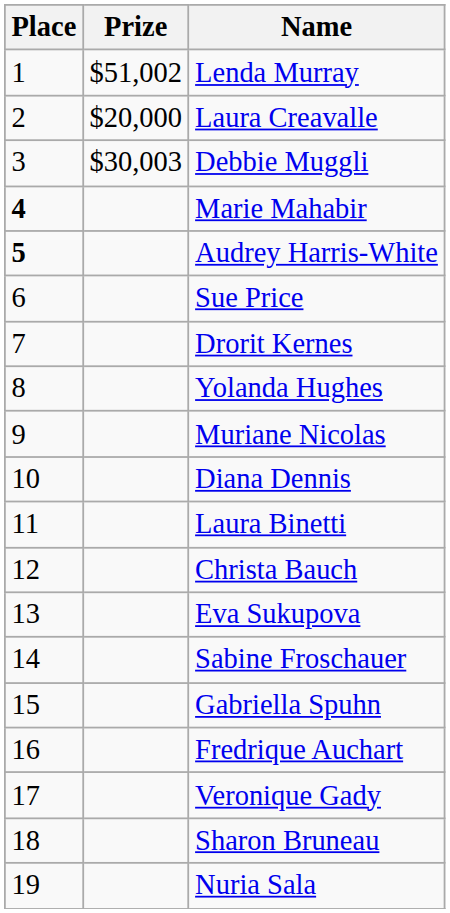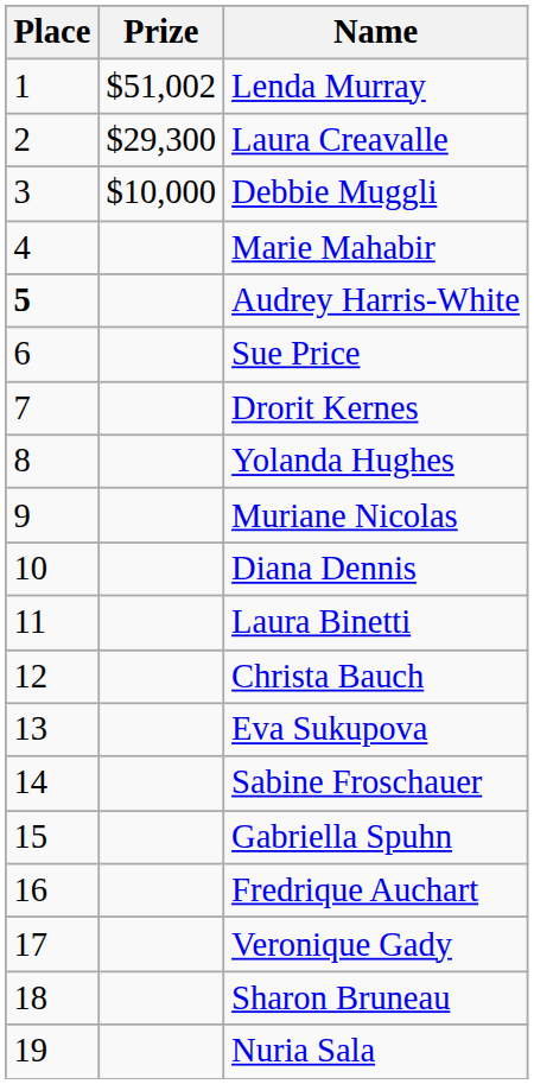Laura Creavalle | Prize: $20,000 -> $29,300
Debbie Muggli | Prize: $30,003 -> $10,000
Marie Mahabir | Place: bold -> normal
